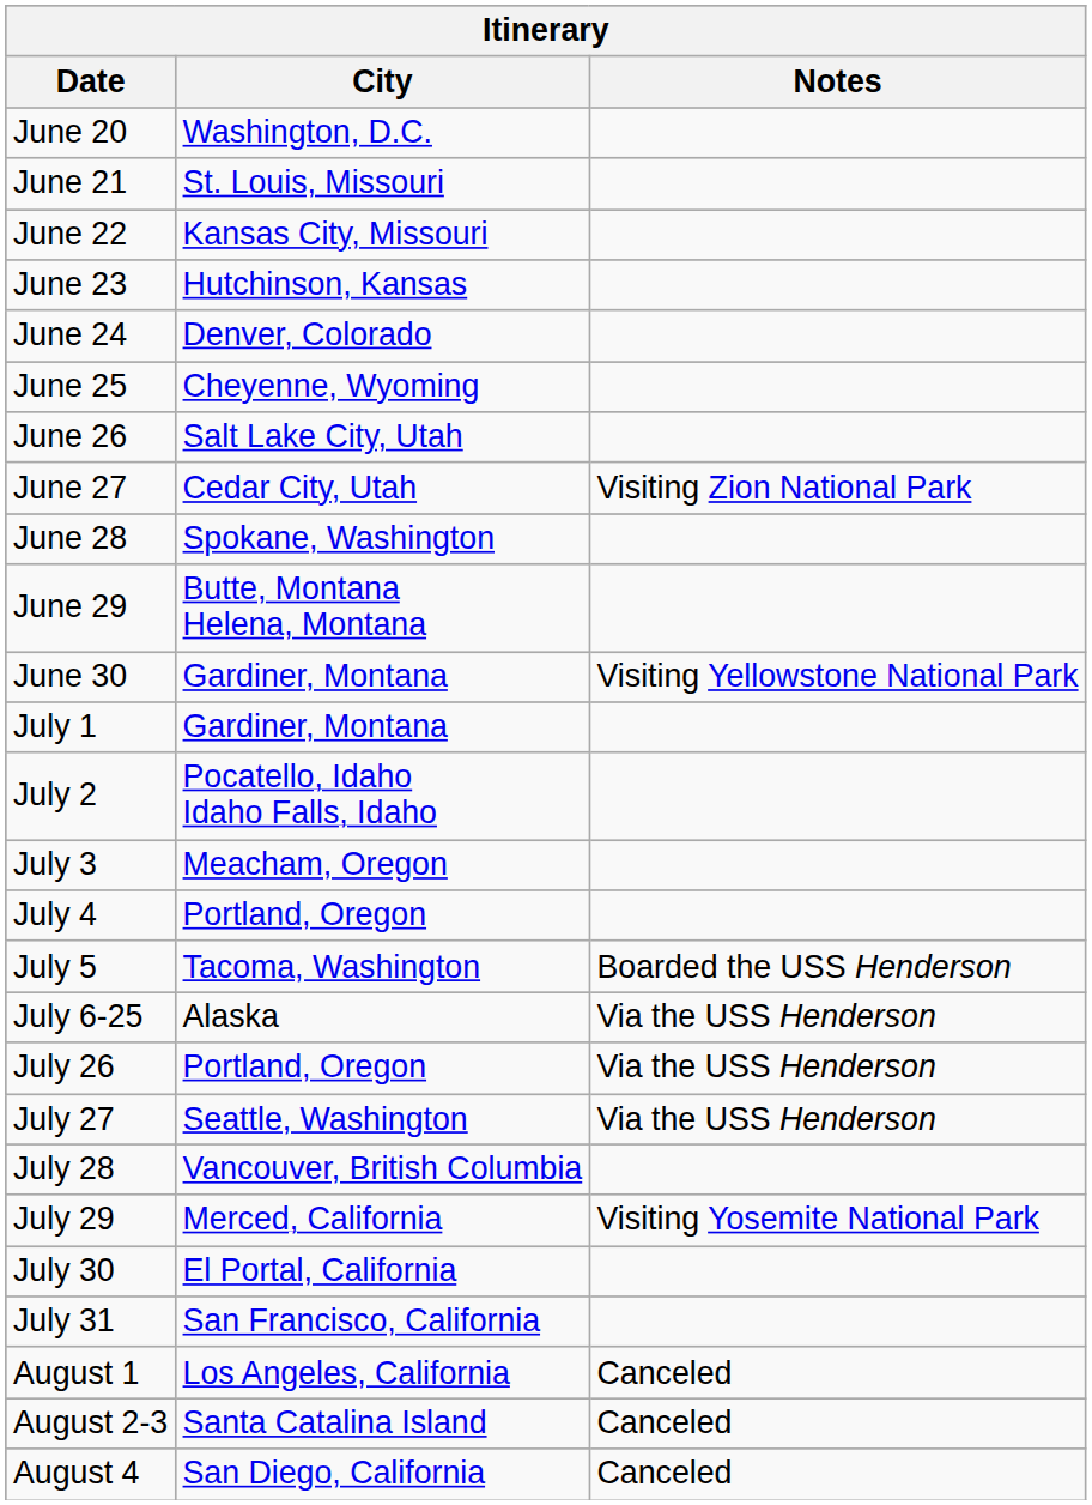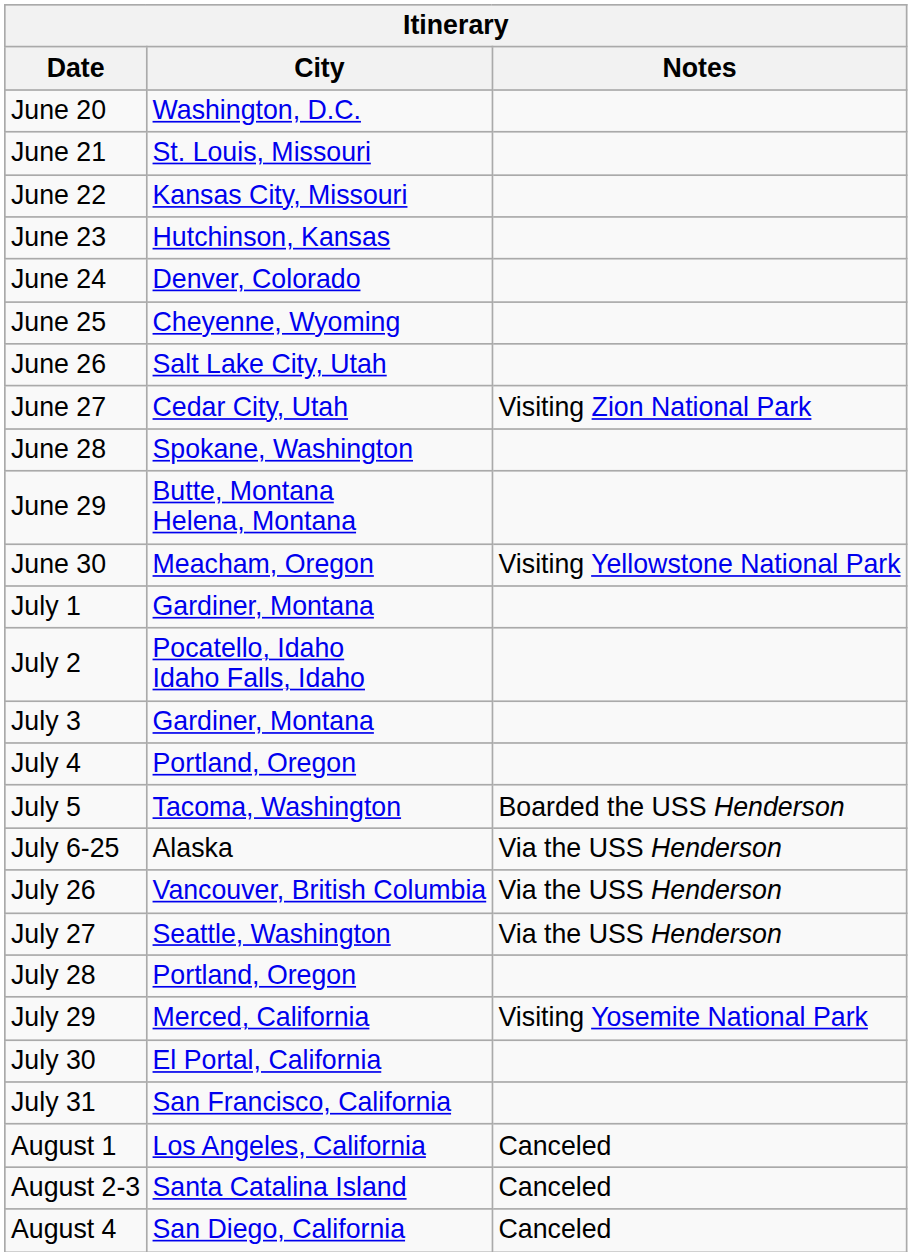June 30 | City: Gardiner, Montana -> Meacham, Oregon
July 3 | City: Meacham, Oregon -> Gardiner, Montana
July 26 | City: Portland, Oregon -> Vancouver, British Columbia
July 28 | City: Vancouver, British Columbia -> Portland, Oregon
